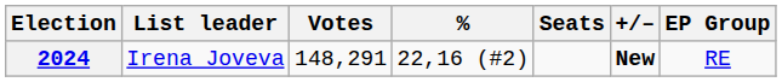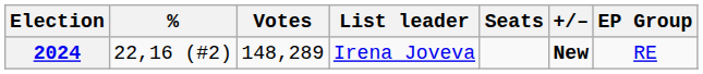columns swapped: List leader <-> %
2024 | Votes: 148,291 -> 148,289
